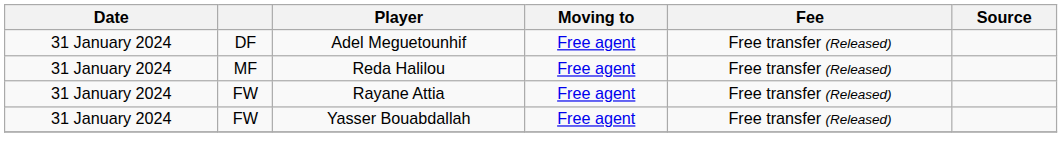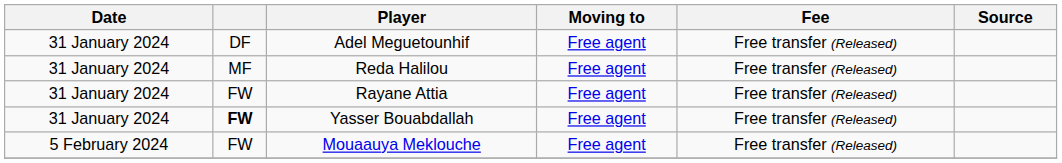Yasser Bouabdallah | column 2: normal -> bold
+ row: 5 February 2024 | FW | Mouaauya Meklouche | Free agent | Free transfer (Released)
